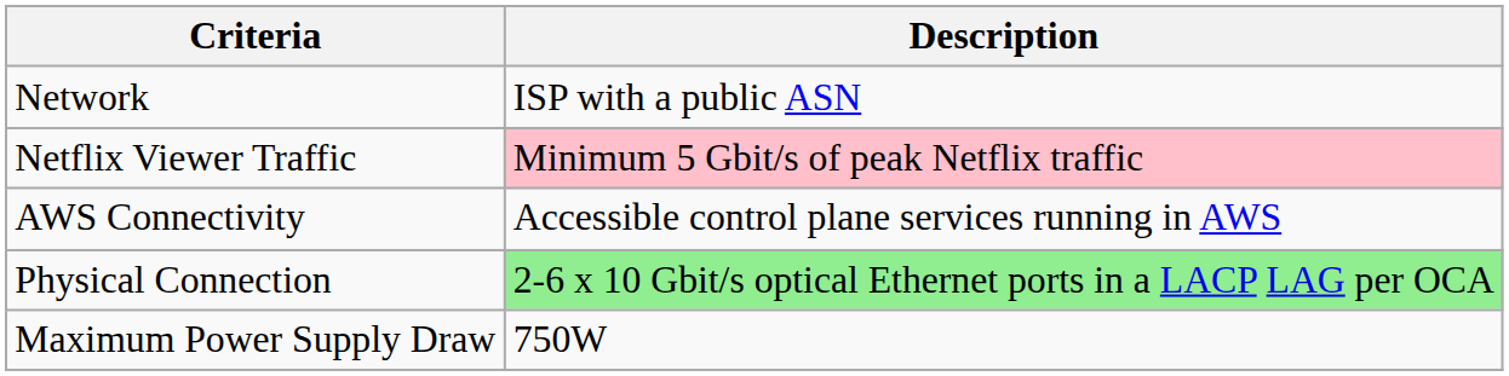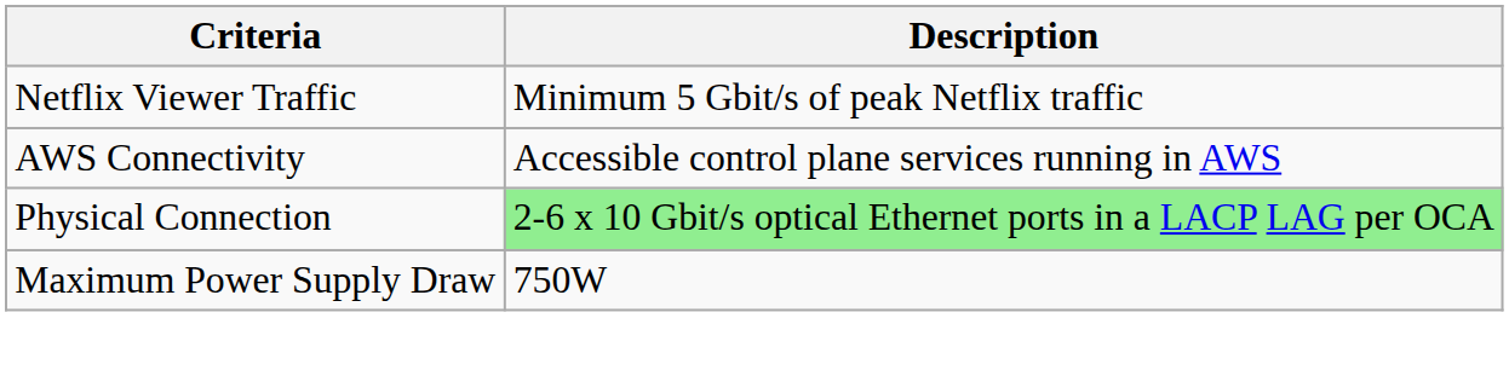- row: Network | ISP with a public ASN
Netflix Viewer Traffic | Description: pink background -> no background
